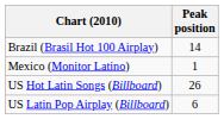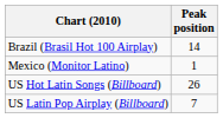US Latin Pop Airplay (Billboard) | Peak position: 6 -> 7
